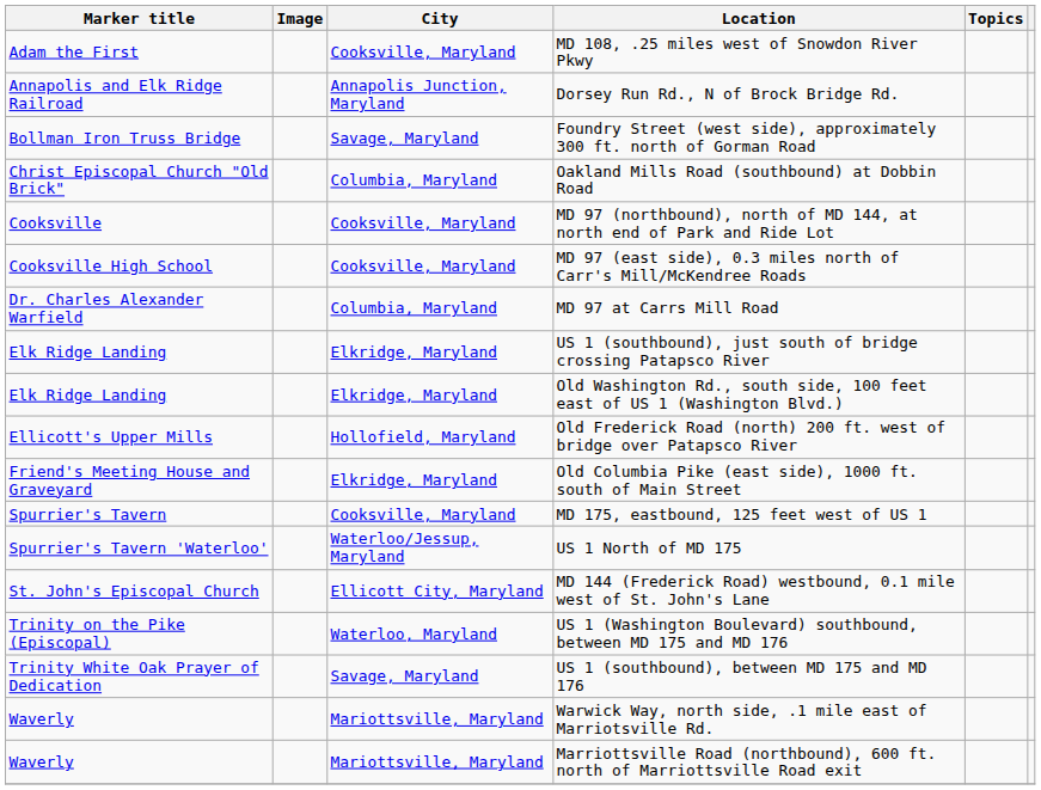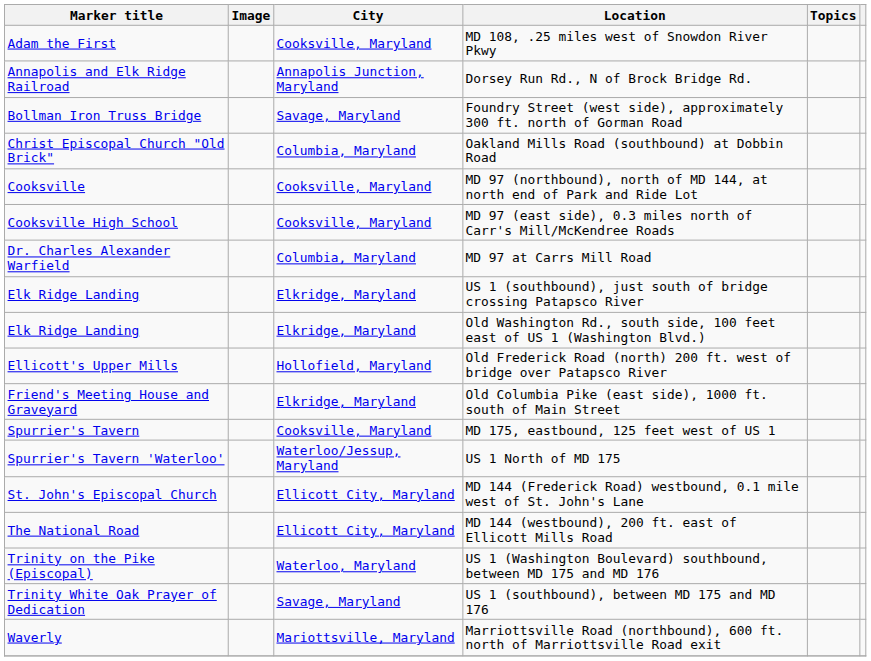+ row: The National Road | Ellicott City, Maryland | MD 144 (westbound), 200 ft. east of Ellicott Mills Road
- row: Waverly | Mariottsville, Maryland | Warwick Way, north side, .1 mile east of Marriotsville Rd.
